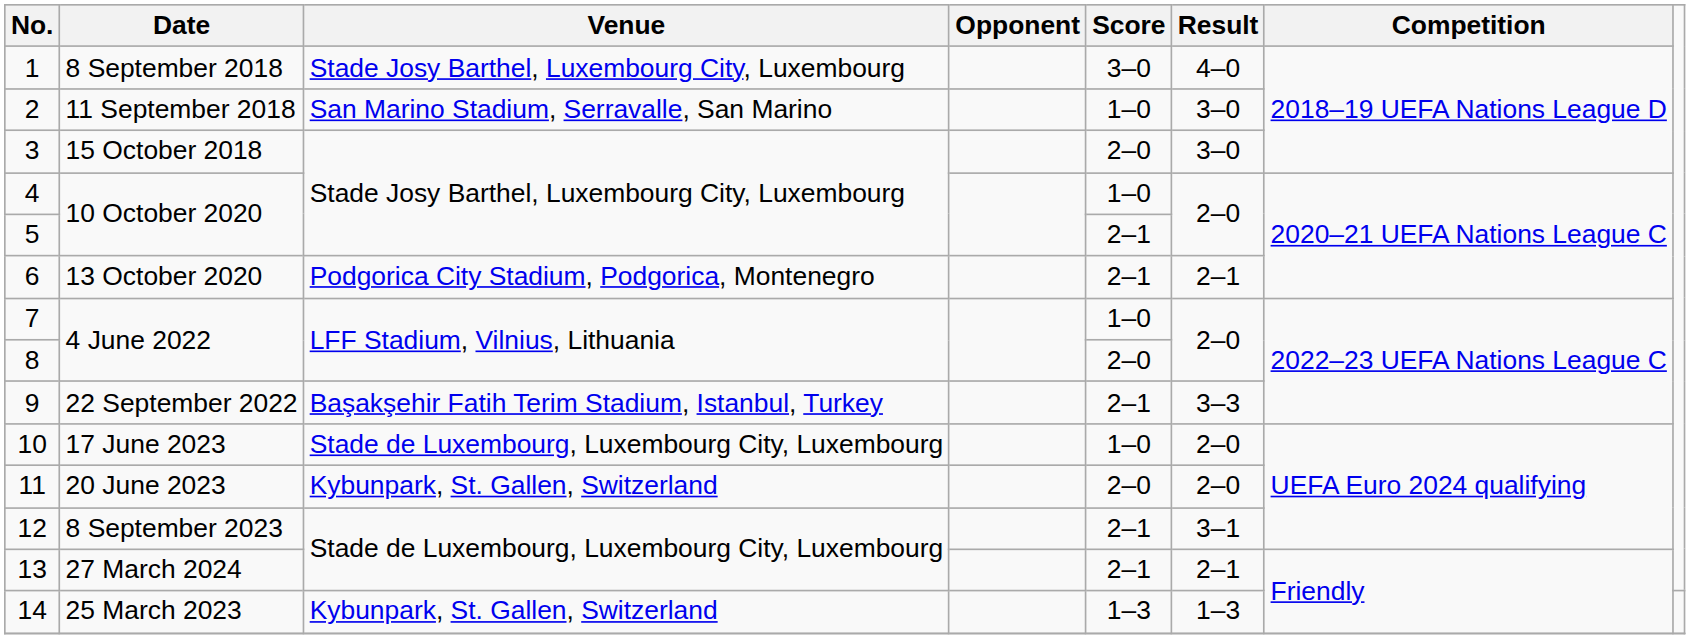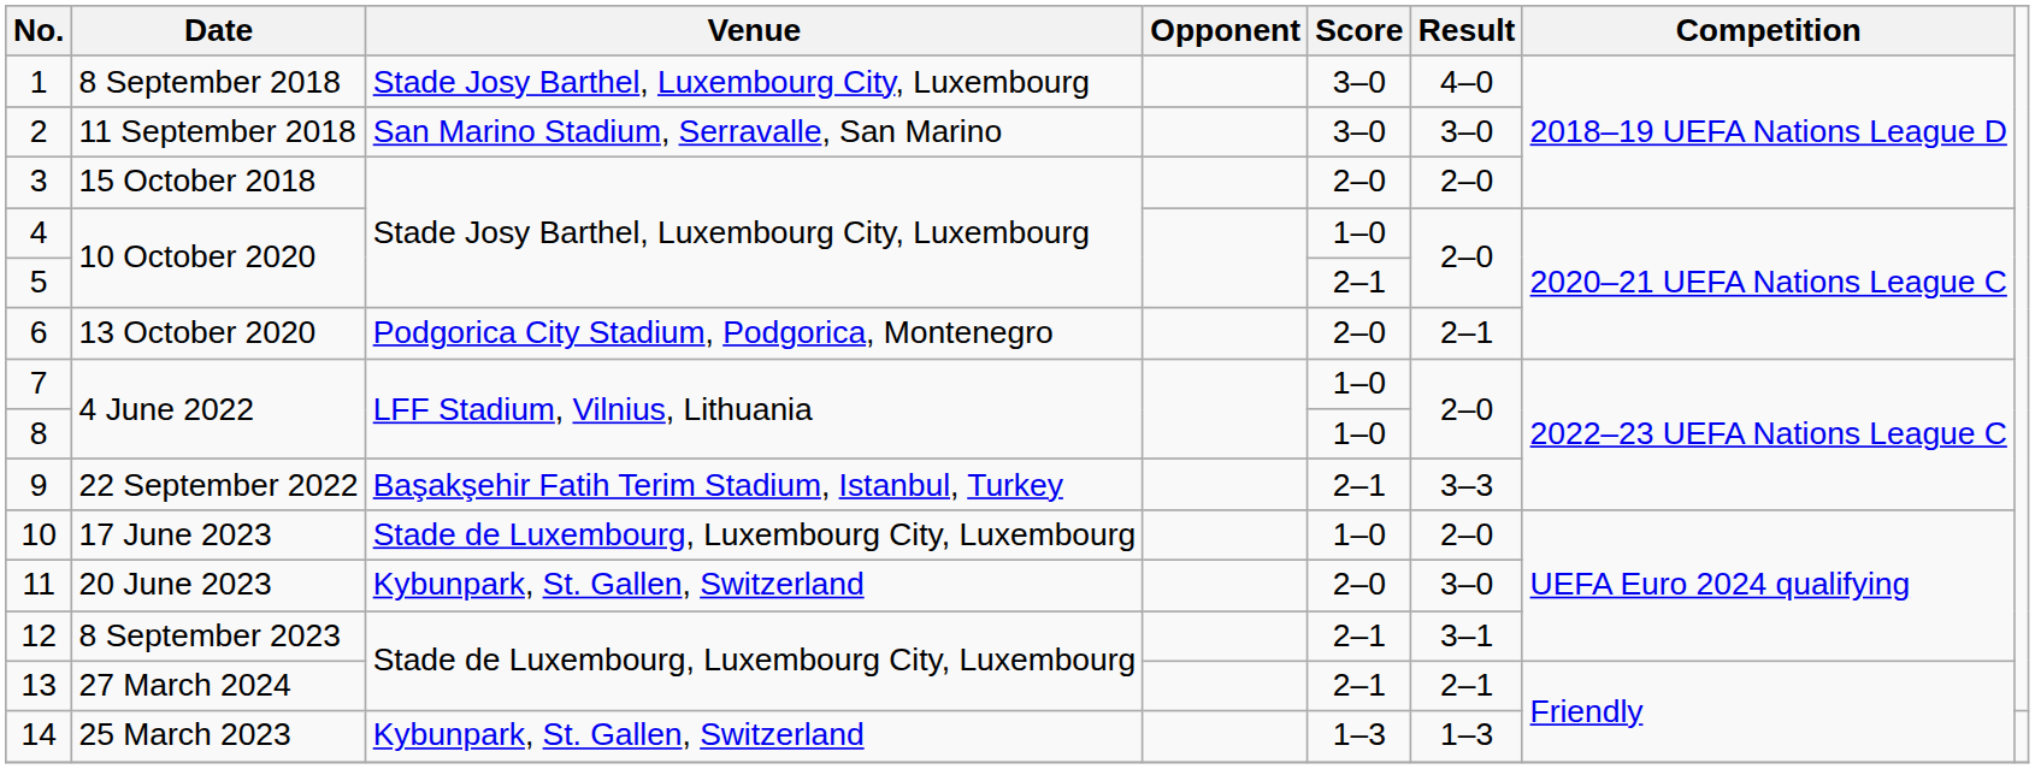2 | Score: 1–0 -> 3–0
3 | Result: 3–0 -> 2–0
6 | Score: 2–1 -> 2–0
8 | Score: 2–0 -> 1–0
11 | Result: 2–0 -> 3–0
